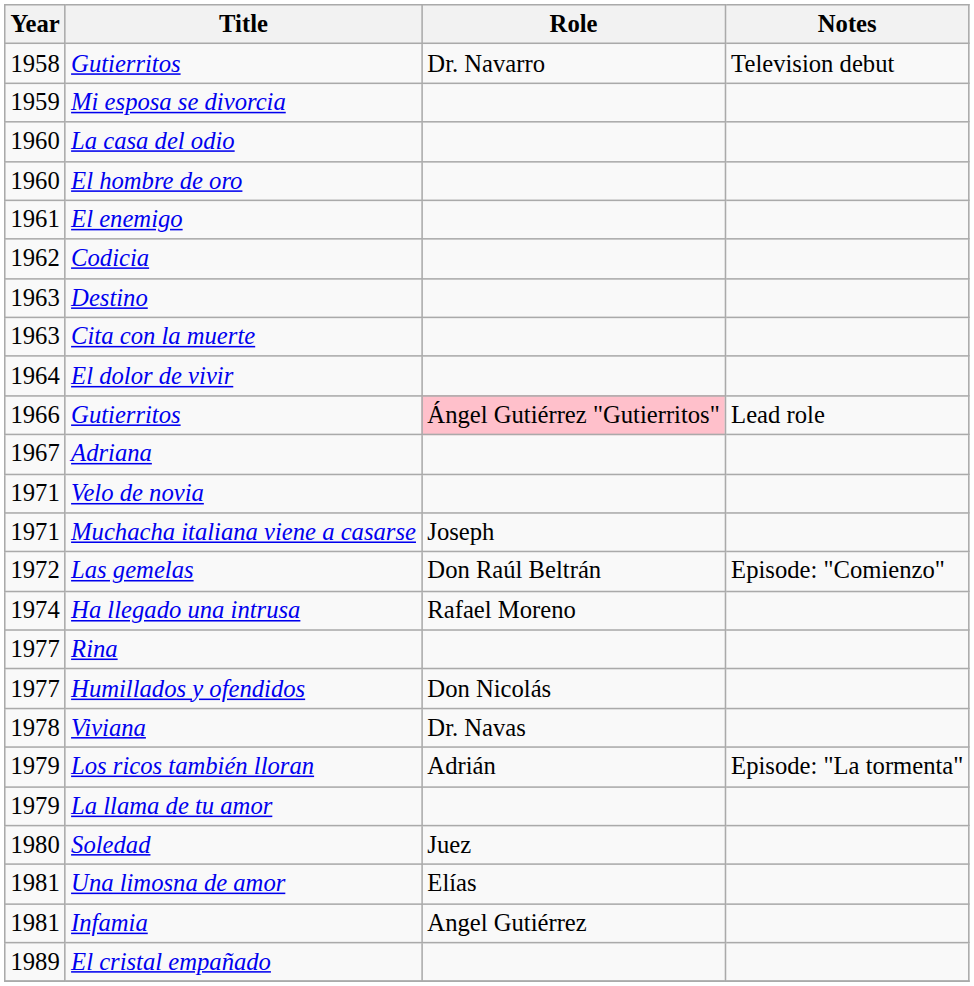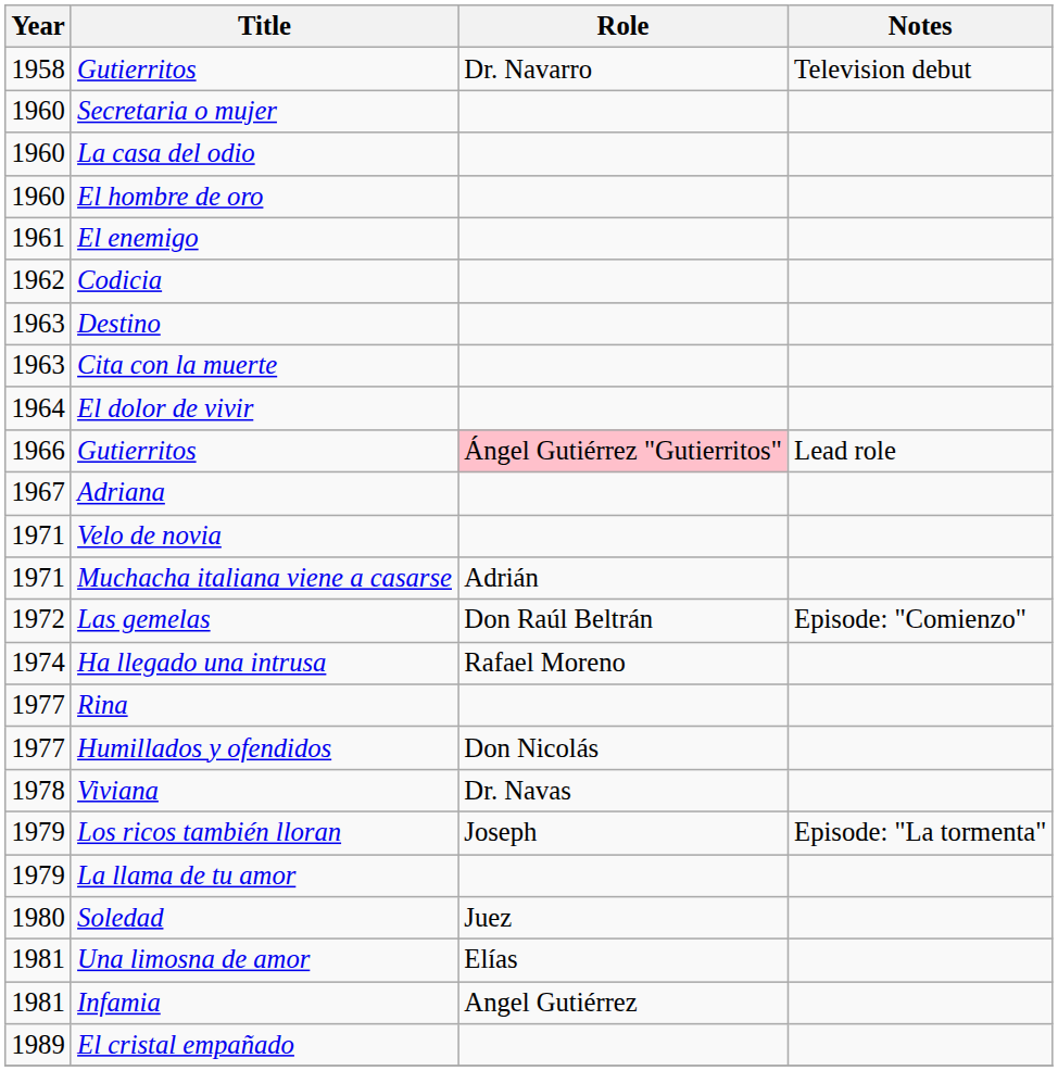- row: 1959 | Mi esposa se divorcia
+ row: 1960 | Secretaria o mujer
Muchacha italiana viene a casarse | Role: Joseph -> Adrián
Los ricos también lloran | Role: Adrián -> Joseph
